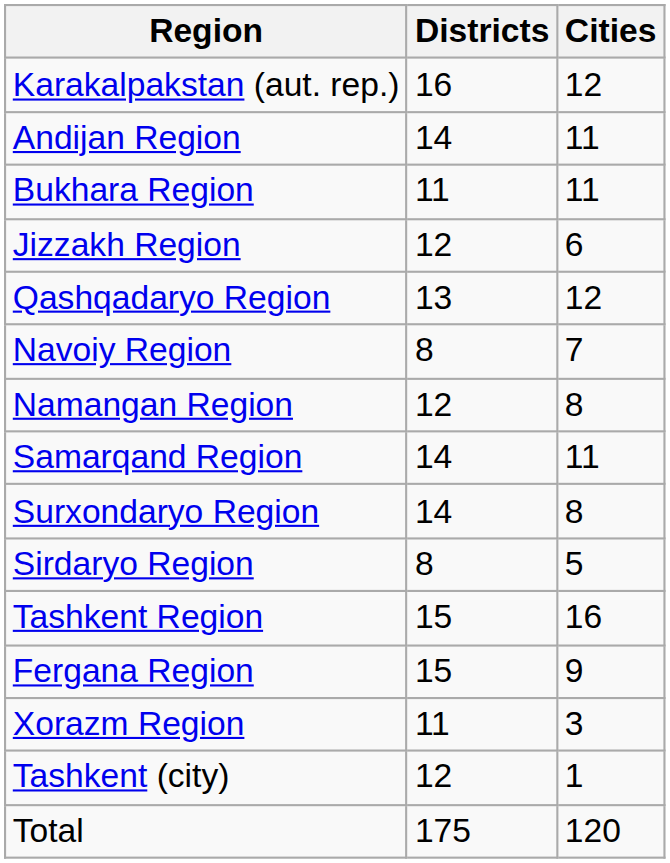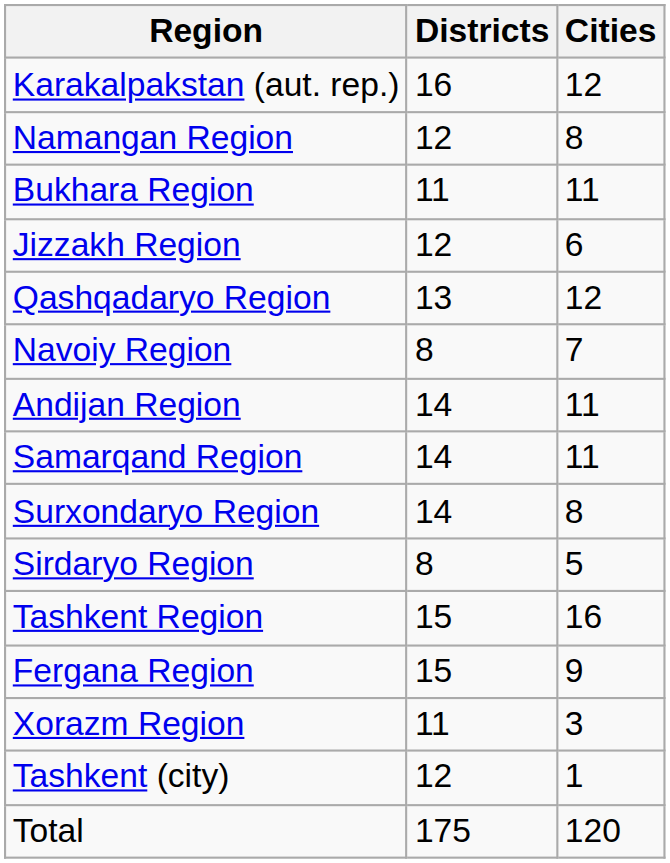rows swapped: Andijan Region <-> Namangan Region
